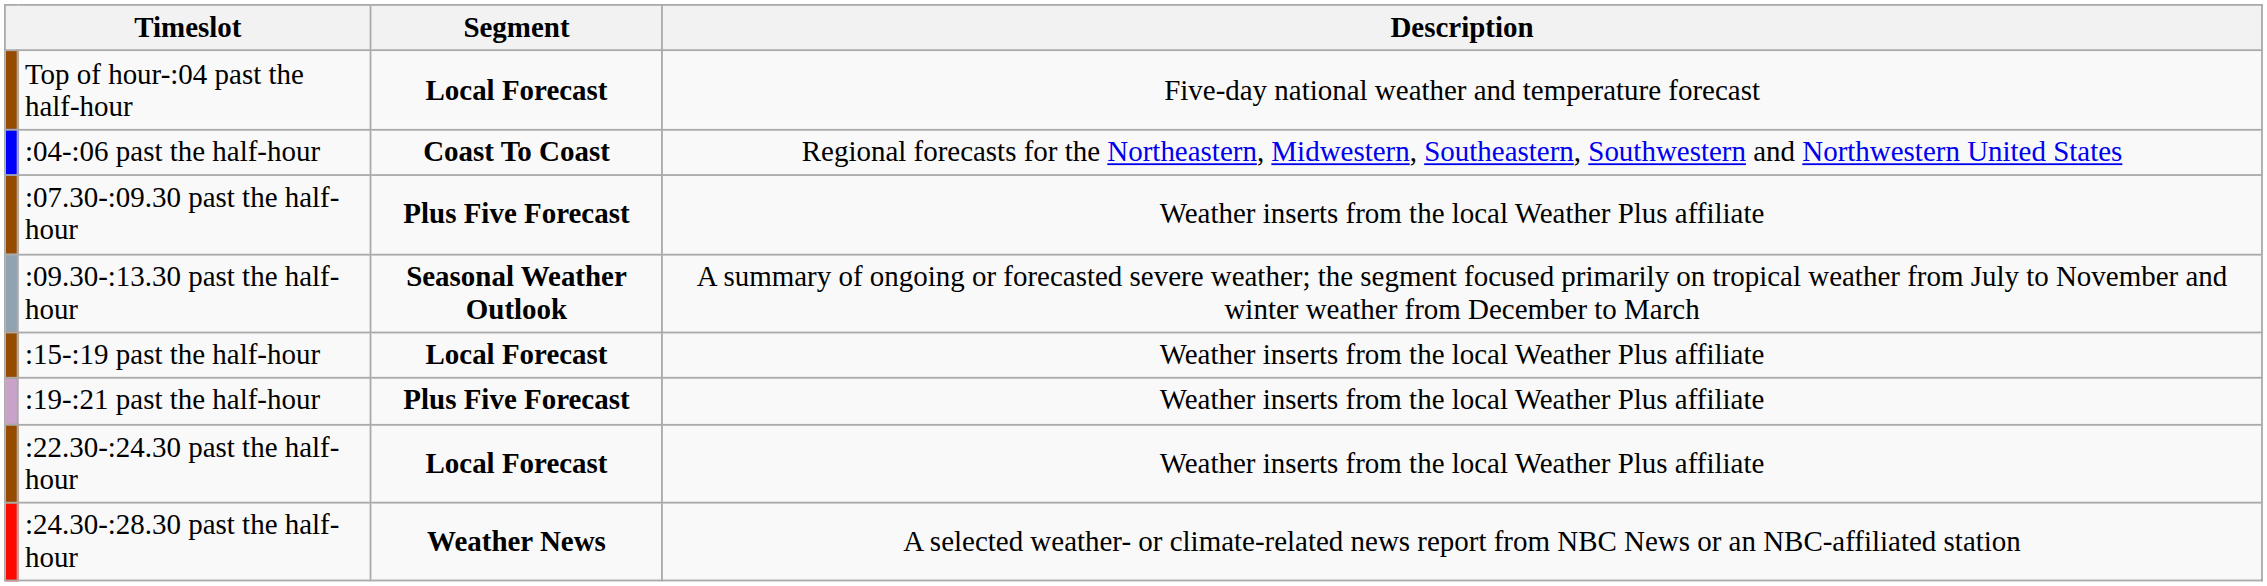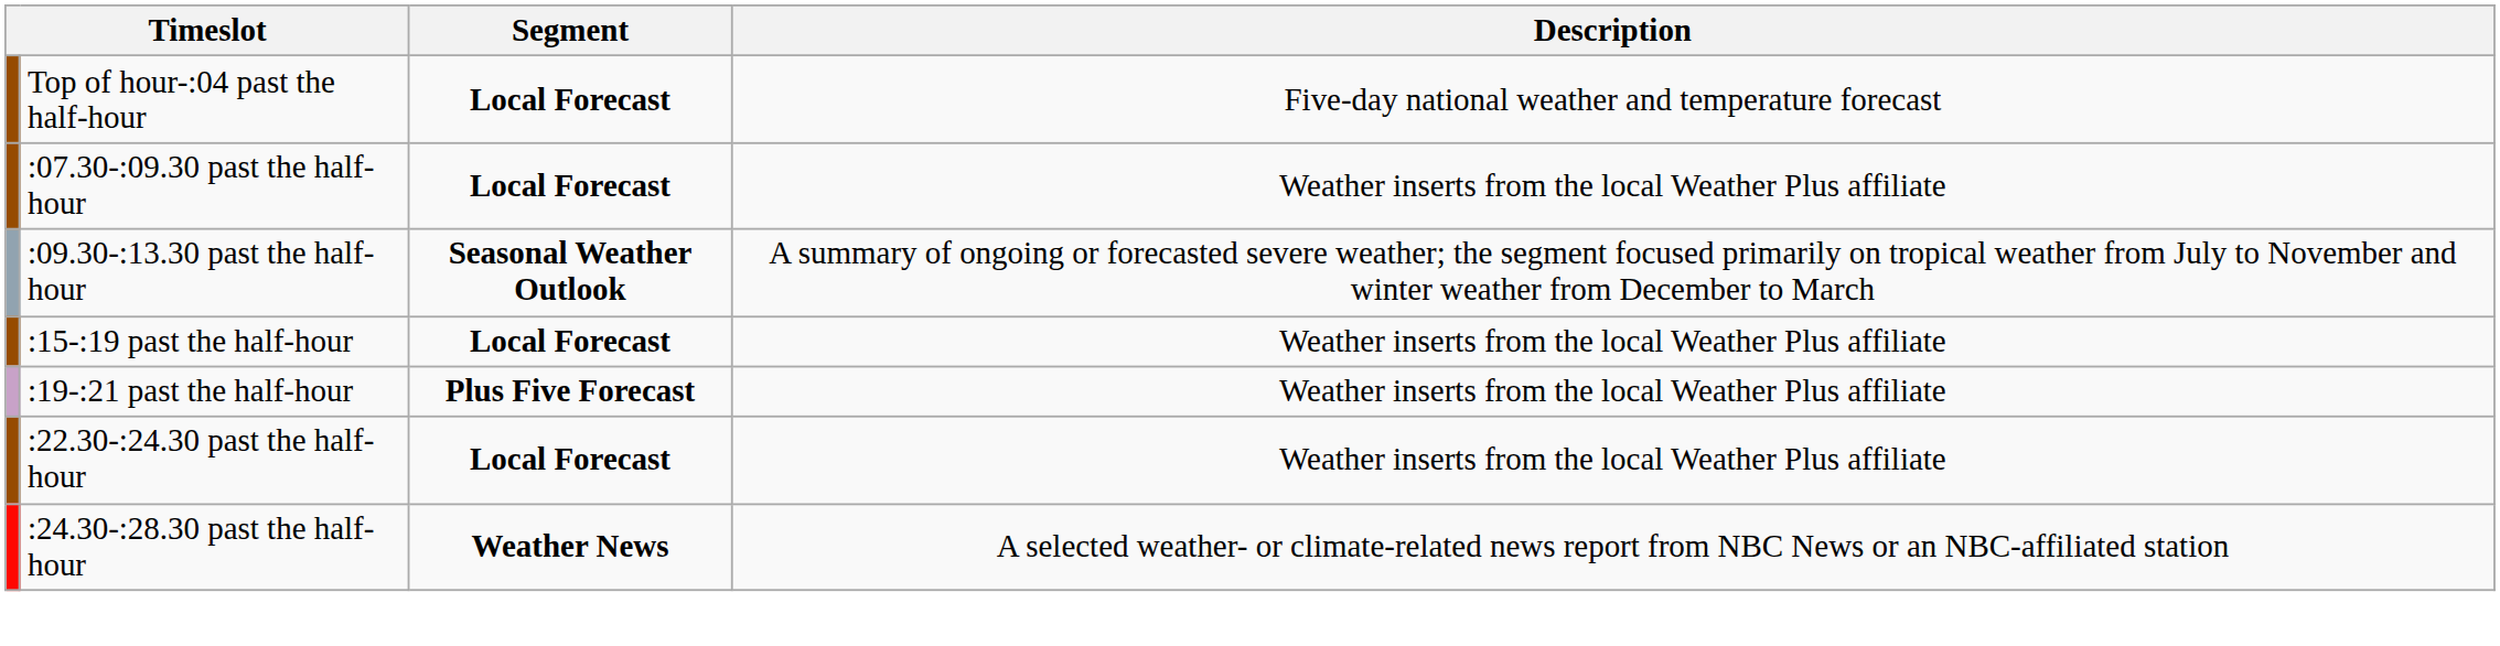- row: :04-:06 past the half-hour | Coast To Coast | Regional forecasts for the Northeastern, Midwestern, Southeastern, Southwestern and Northwestern United States
:07.30-:09.30 past the half-hour | Segment: Plus Five Forecast -> Local Forecast
